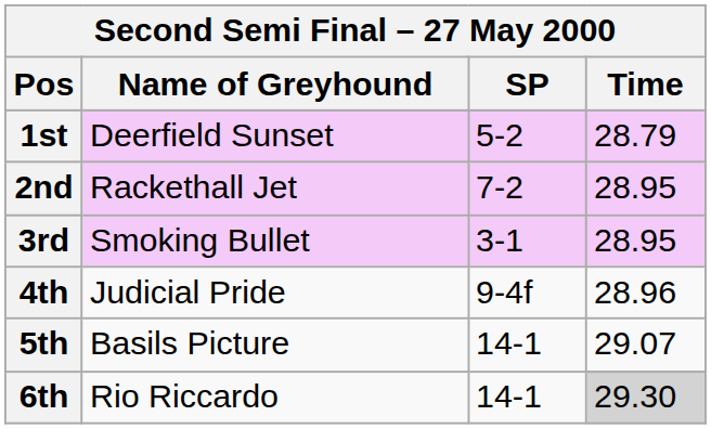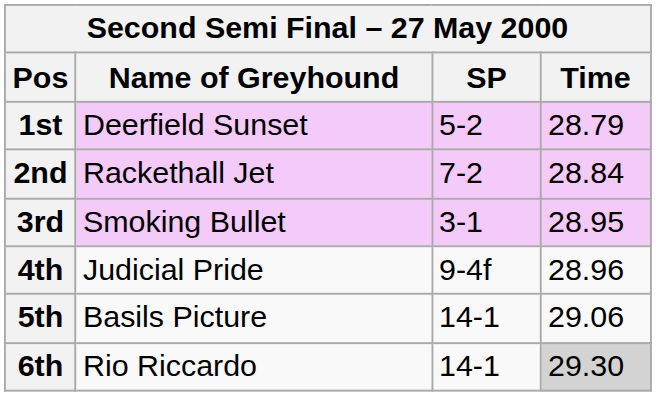2nd | Time: 28.95 -> 28.84
5th | Time: 29.07 -> 29.06
